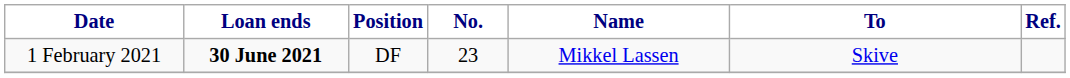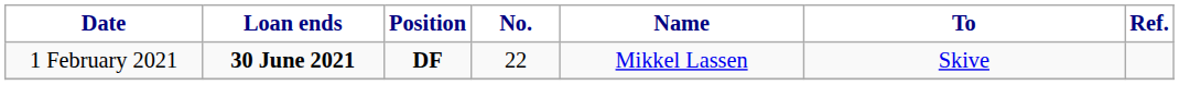1 February 2021 | Position: normal -> bold
1 February 2021 | No.: 23 -> 22
